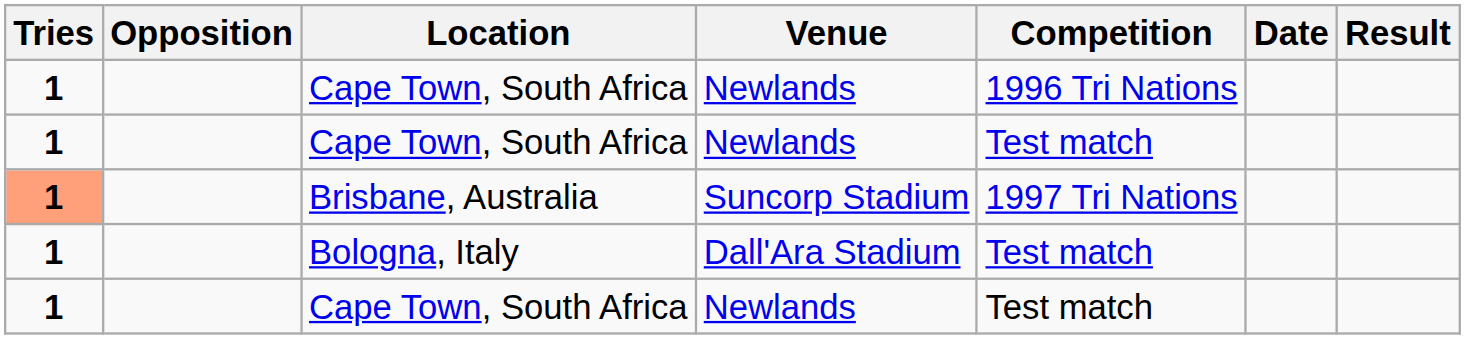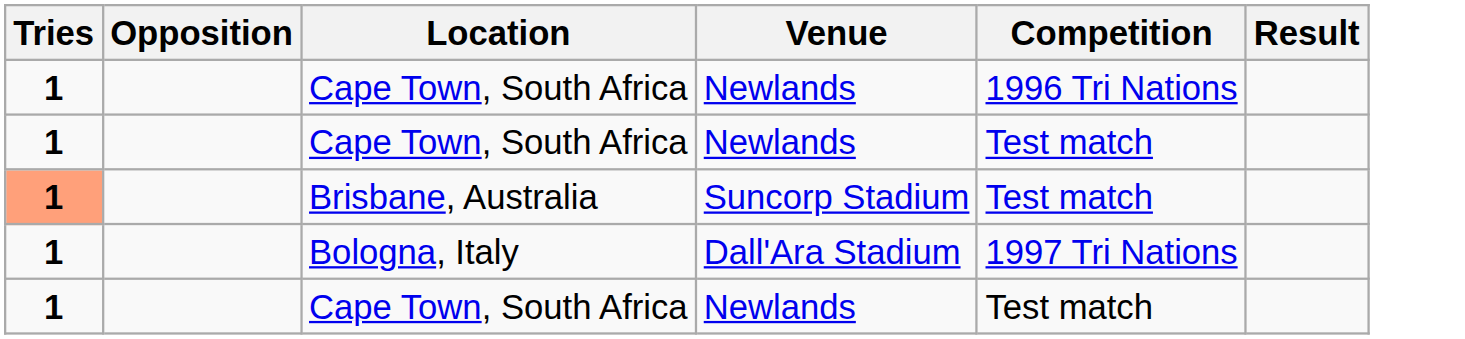- column: Date
Brisbane, Australia | Competition: 1997 Tri Nations -> Test match
Bologna, Italy | Competition: Test match -> 1997 Tri Nations
